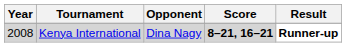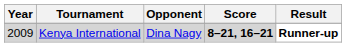Kenya International | Year: 2008 -> 2009
